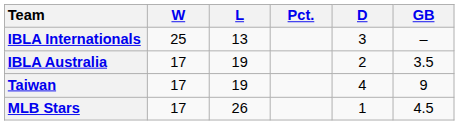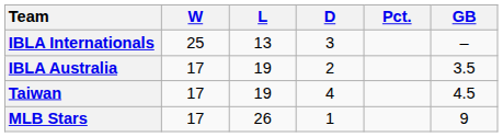columns swapped: D <-> Pct.
Taiwan | GB: 9 -> 4.5
MLB Stars | GB: 4.5 -> 9
